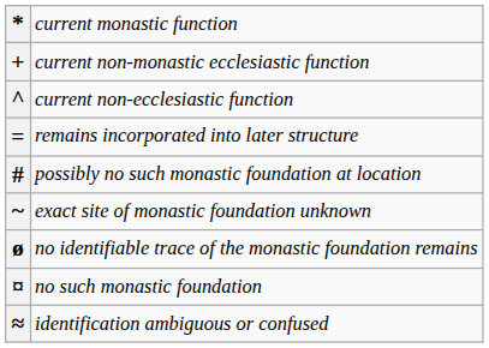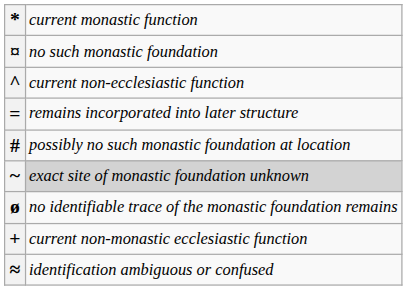rows swapped: + <-> ¤
~ | column 2: no background -> lightgrey background
